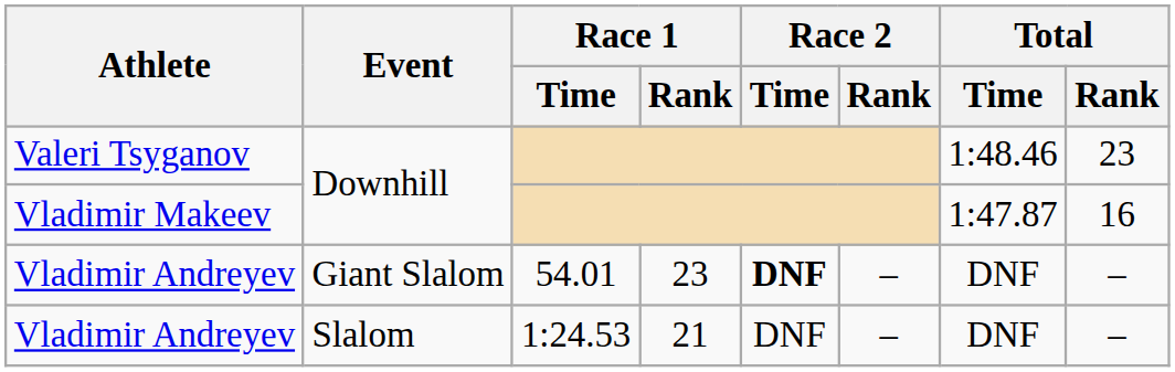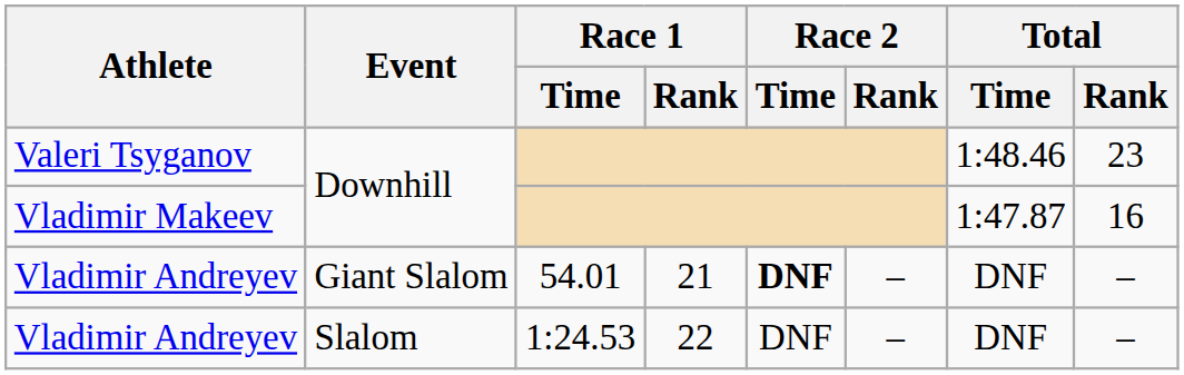Vladimir Andreyev / Giant Slalom | Race 1 / Rank: 23 -> 21
Vladimir Andreyev / Slalom | Race 1 / Rank: 21 -> 22
